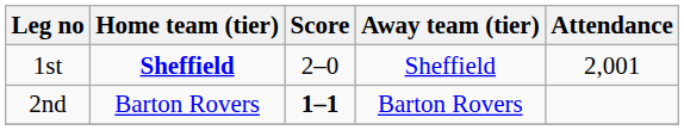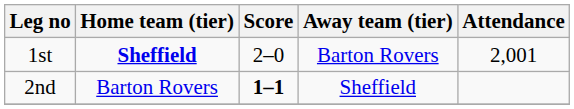1st | Away team (tier): Sheffield -> Barton Rovers
2nd | Away team (tier): Barton Rovers -> Sheffield
